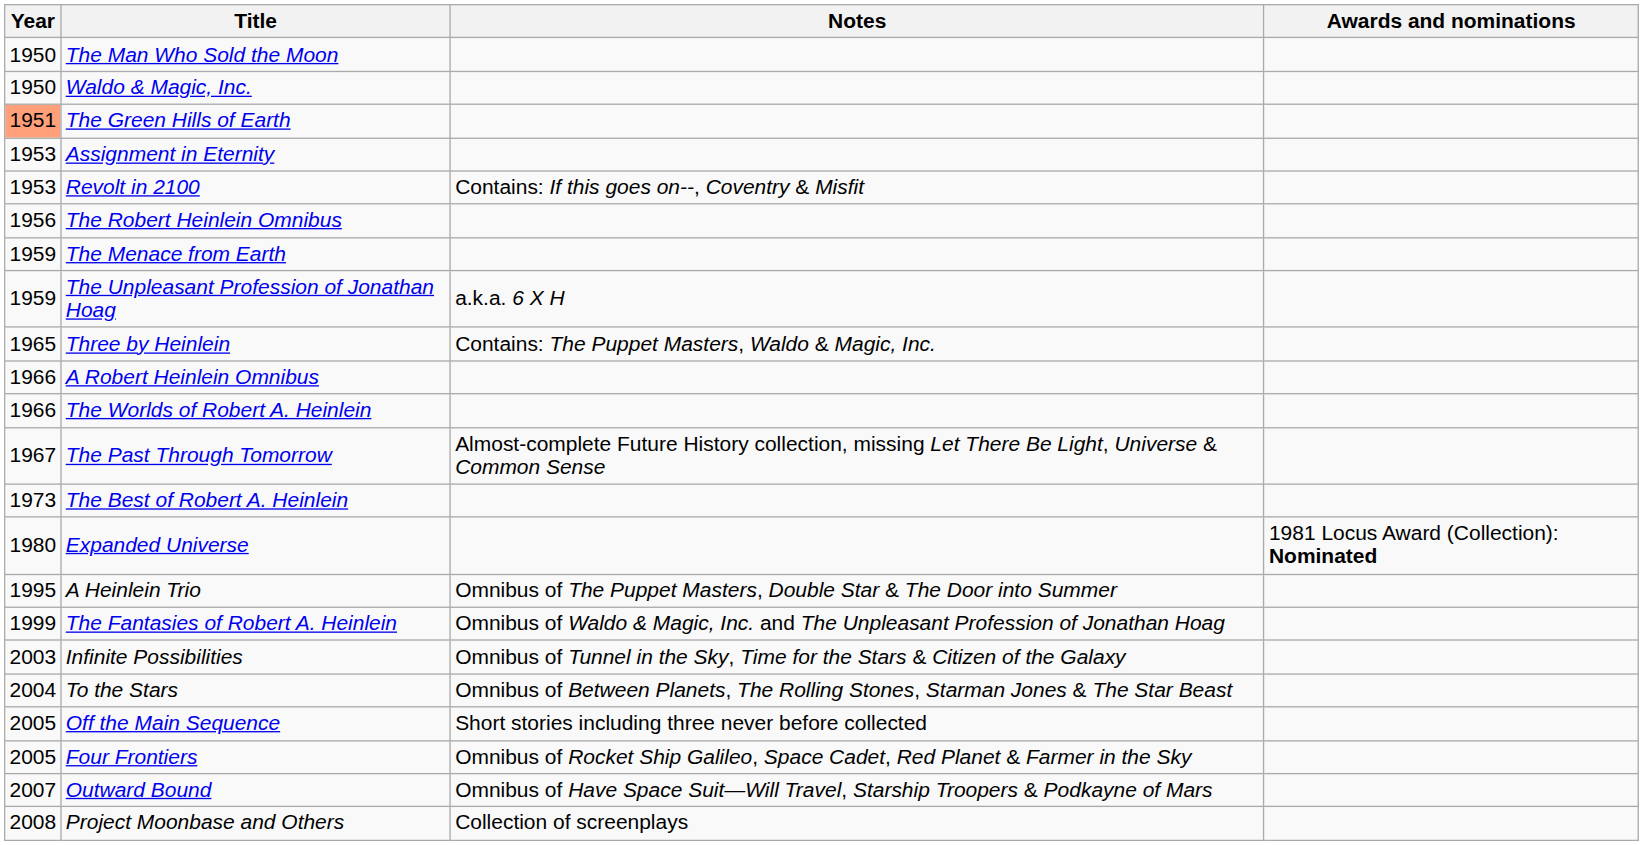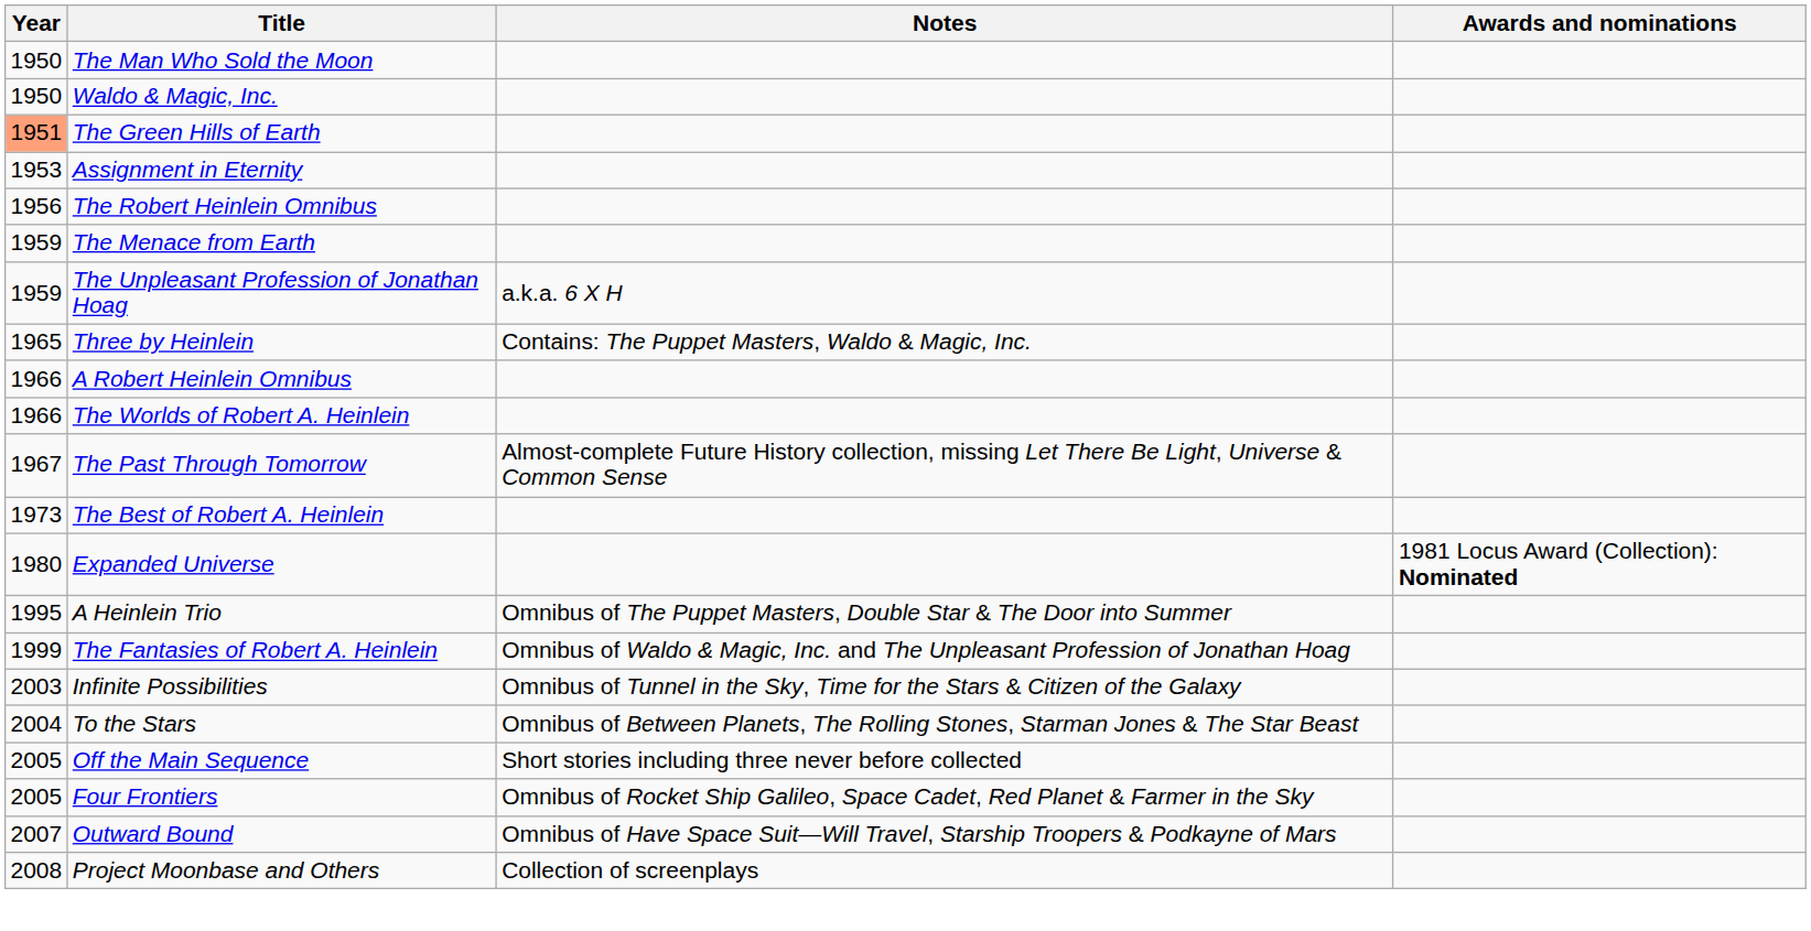- row: 1953 | Revolt in 2100 | Contains: If this goes on--, Coventry & Misfit
